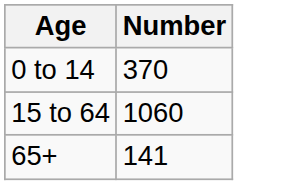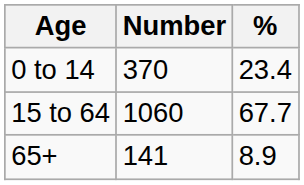+ column: % | 23.4 | 67.7 | 8.9
